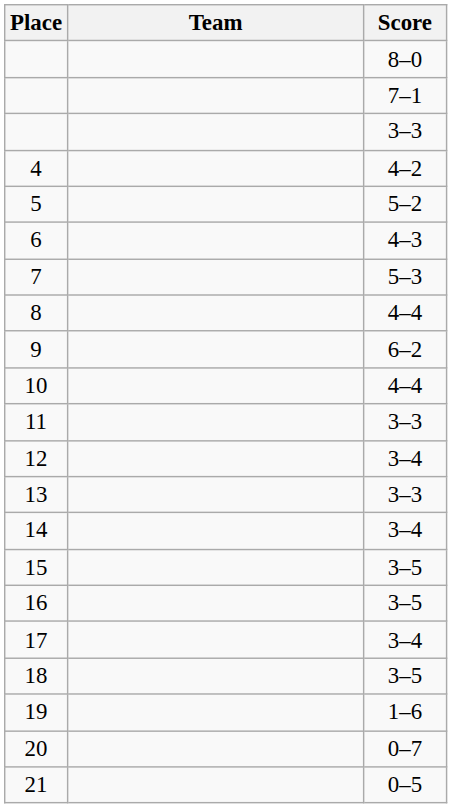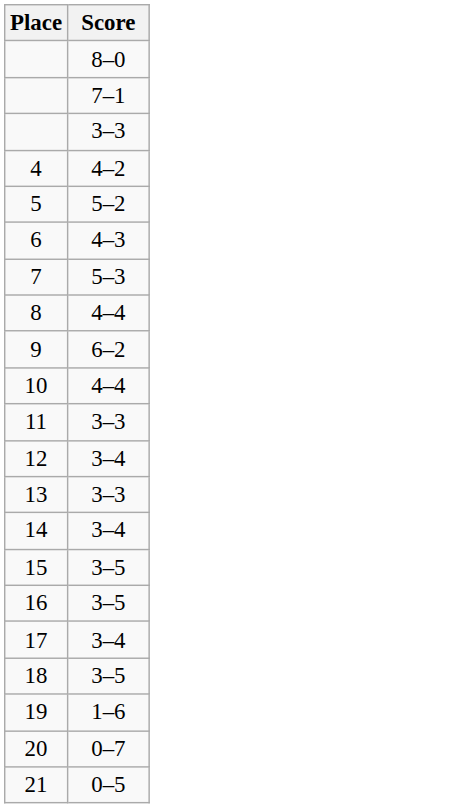- column: Team
